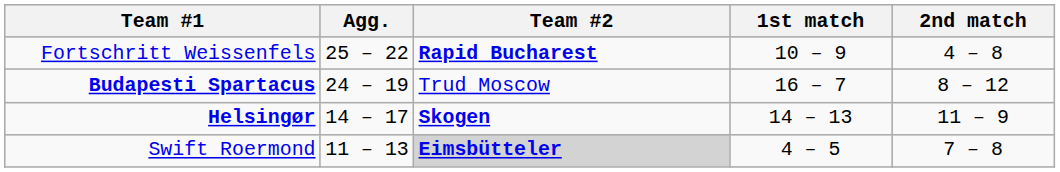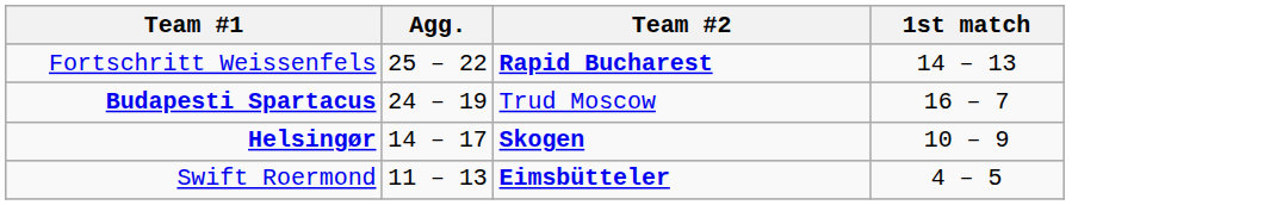- column: 2nd match | 4 – 8 | 8 – 12 | 11 – 9 | 7 – 8
Fortschritt Weissenfels | 1st match: 10 – 9 -> 14 – 13
Helsingør | 1st match: 14 – 13 -> 10 – 9
Swift Roermond | Team #2: lightgrey background -> no background
